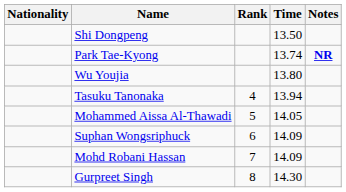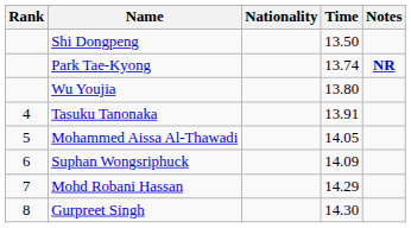columns swapped: Rank <-> Nationality
Tasuku Tanonaka | Time: 13.94 -> 13.91
Mohd Robani Hassan | Time: 14.09 -> 14.29
